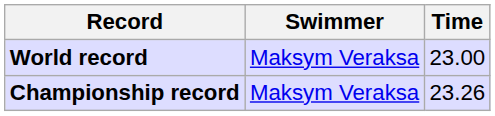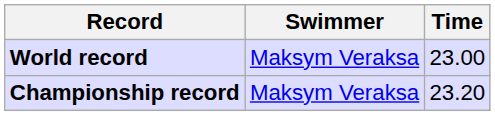Championship record | Time: 23.26 -> 23.20
